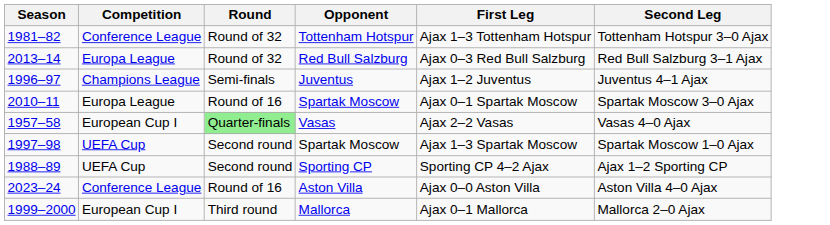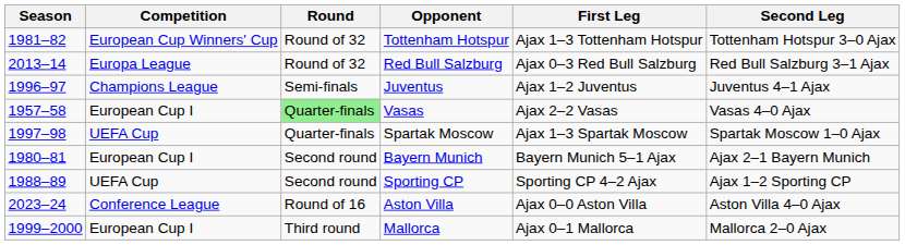Tottenham Hotspur | Competition: Conference League -> European Cup Winners' Cup
- row: 2010–11 | Europa League | Round of 16 | Spartak Moscow | Ajax 0–1 Spartak Moscow | Spartak Moscow 3–0 Ajax
1997–98 / Spartak Moscow | Round: Second round -> Quarter-finals
+ row: 1980–81 | European Cup I | Second round | Bayern Munich | Bayern Munich 5–1 Ajax | Ajax 2–1 Bayern Munich
